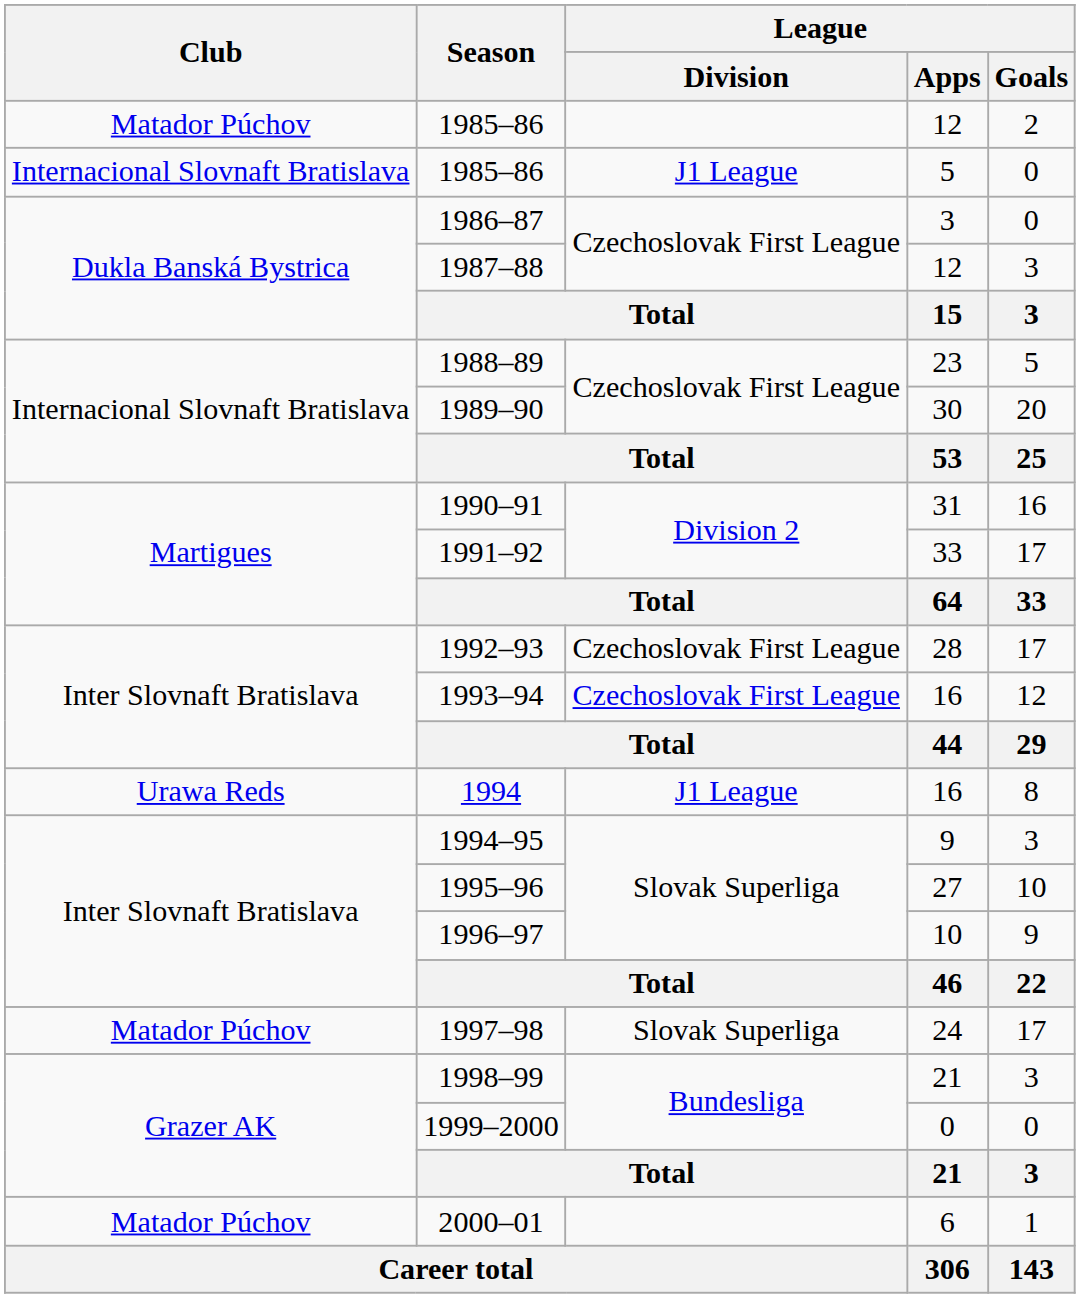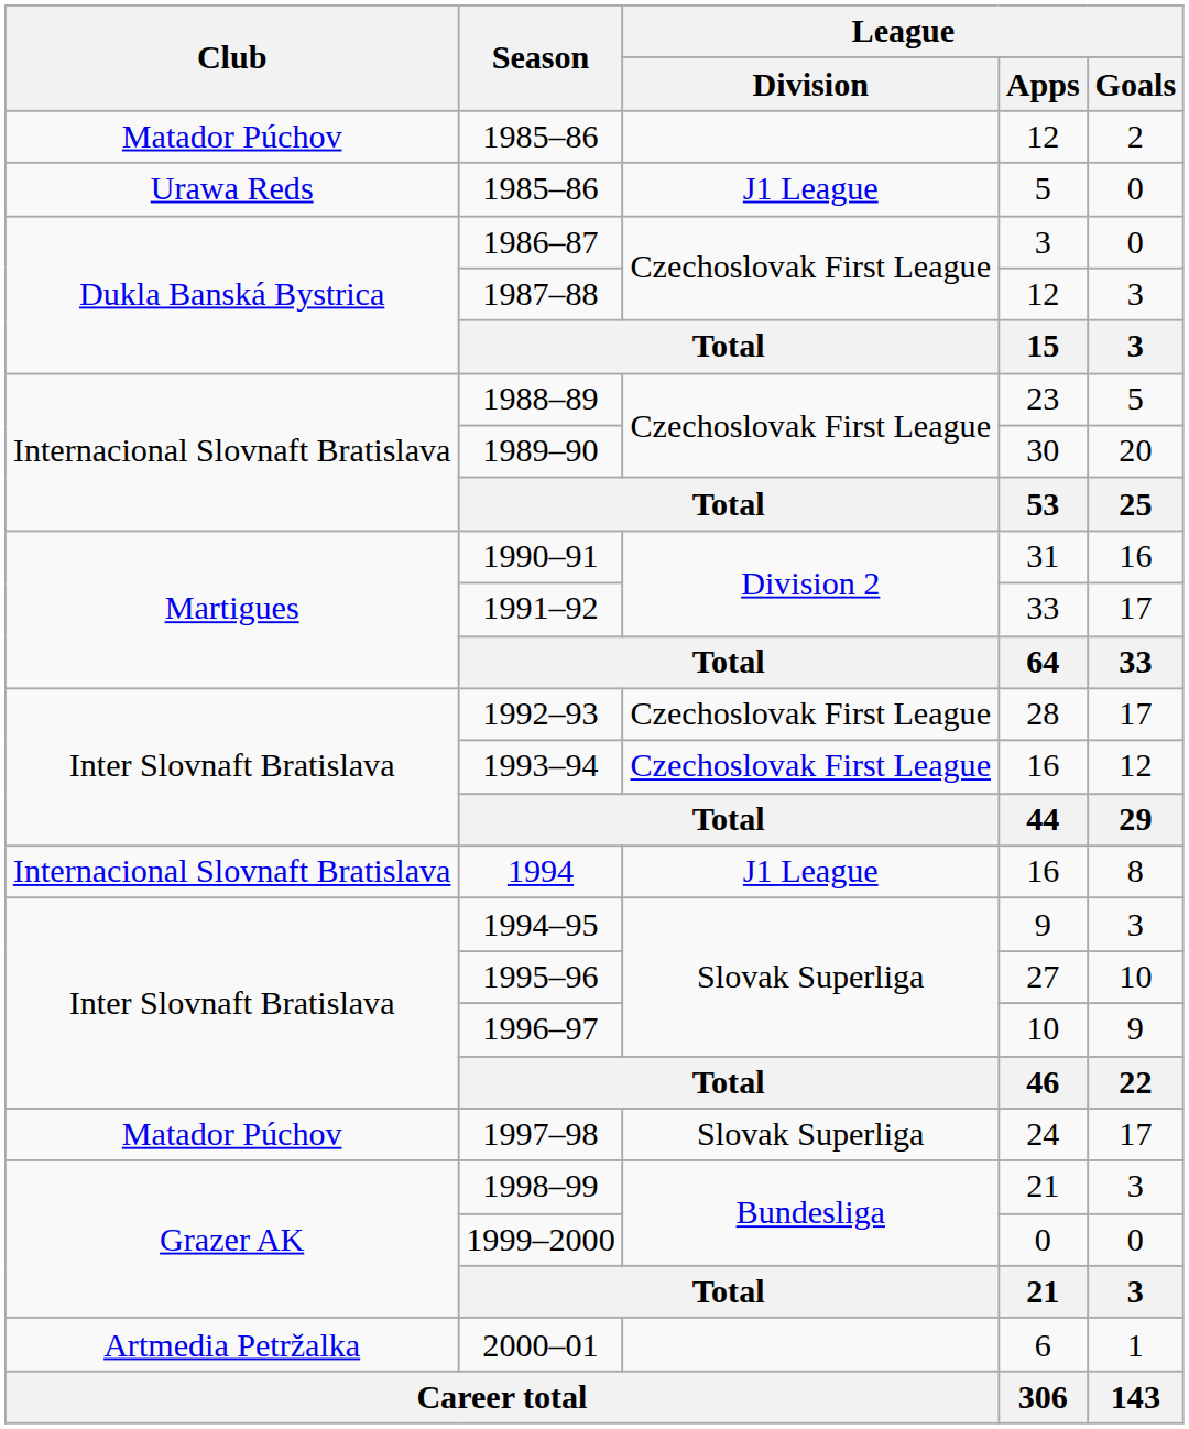1985–86 / 5 | Club: Internacional Slovnaft Bratislava -> Urawa Reds
1994 | Club: Urawa Reds -> Internacional Slovnaft Bratislava
2000–01 | Club: Matador Púchov -> Artmedia Petržalka
